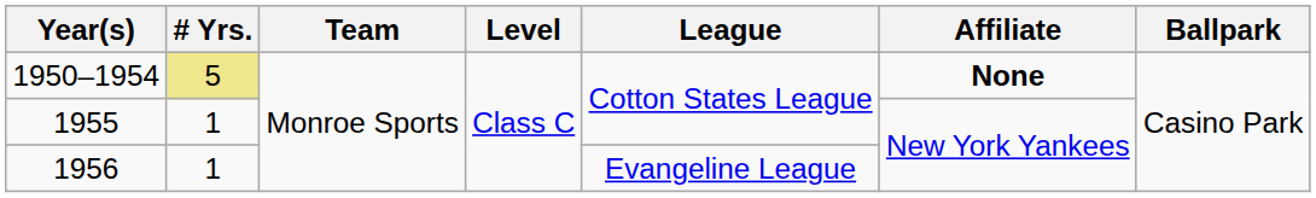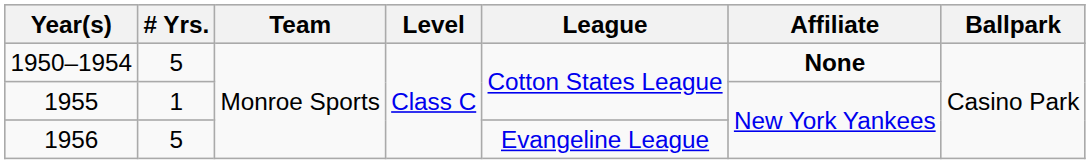1950–1954 | # Yrs.: khaki background -> no background
1956 | # Yrs.: 1 -> 5
